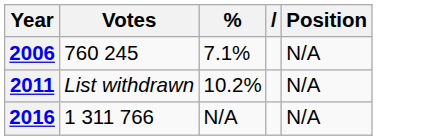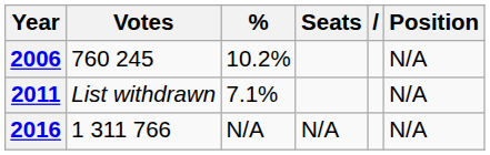+ column: Seats | N/A
2006 | %: 7.1% -> 10.2%
2011 | %: 10.2% -> 7.1%
